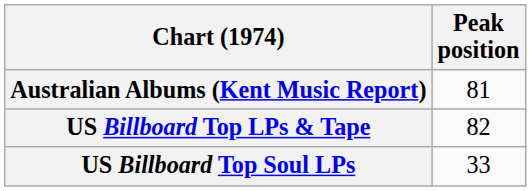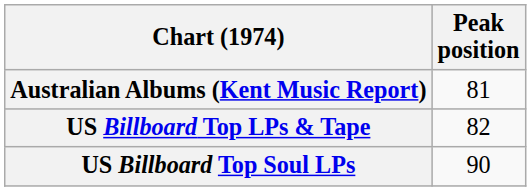US Billboard Top Soul LPs | Peak position: 33 -> 90
